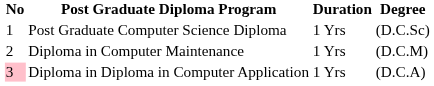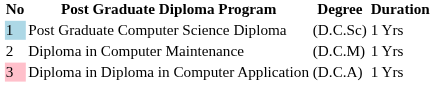columns swapped: Degree <-> Duration
Post Graduate Computer Science Diploma | No: no background -> lightblue background
